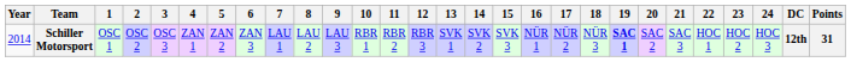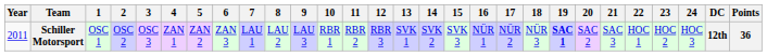Schiller Motorsport | Year: 2014 -> 2011
Schiller Motorsport | Points: 31 -> 36
